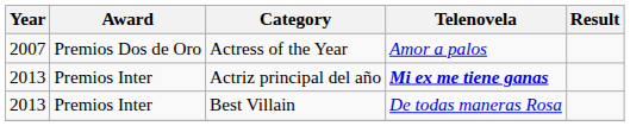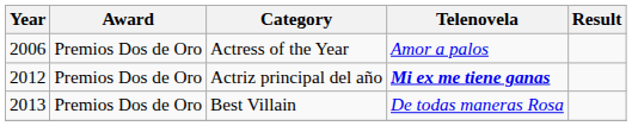Actress of the Year | Year: 2007 -> 2006
Actriz principal del año | Year: 2013 -> 2012
Actriz principal del año | Award: Premios Inter -> Premios Dos de Oro
Best Villain | Award: Premios Inter -> Premios Dos de Oro
